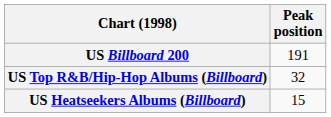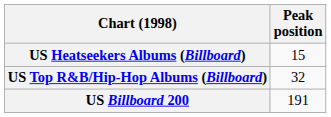rows swapped: US Billboard 200 <-> US Heatseekers Albums (Billboard)
